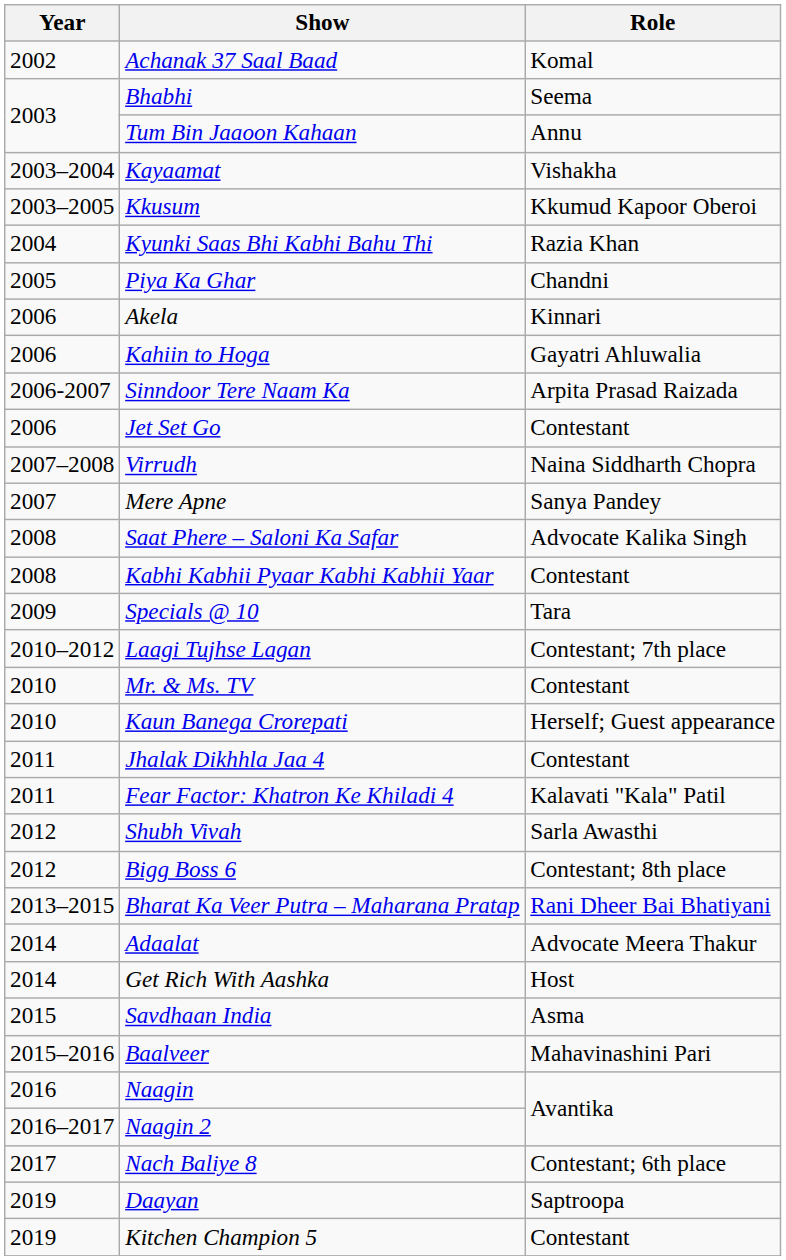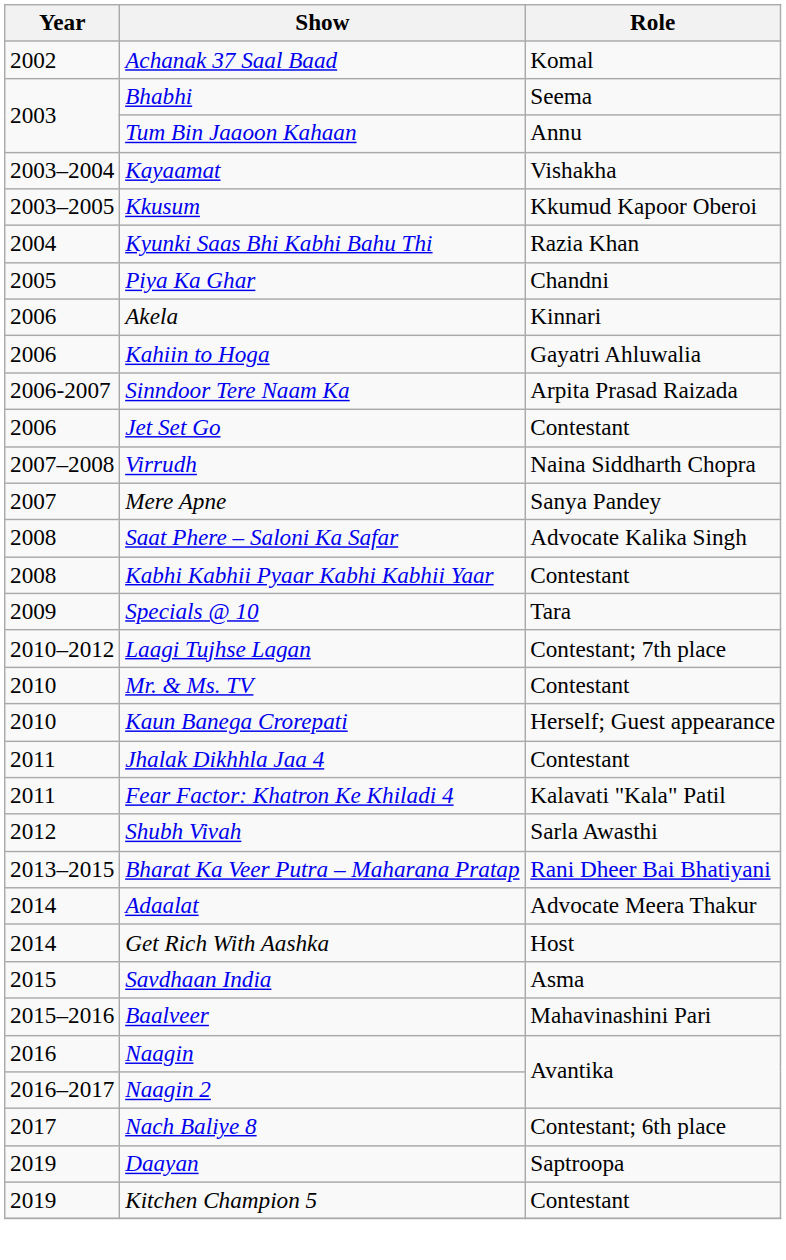- row: 2012 | Bigg Boss 6 | Contestant; 8th place
